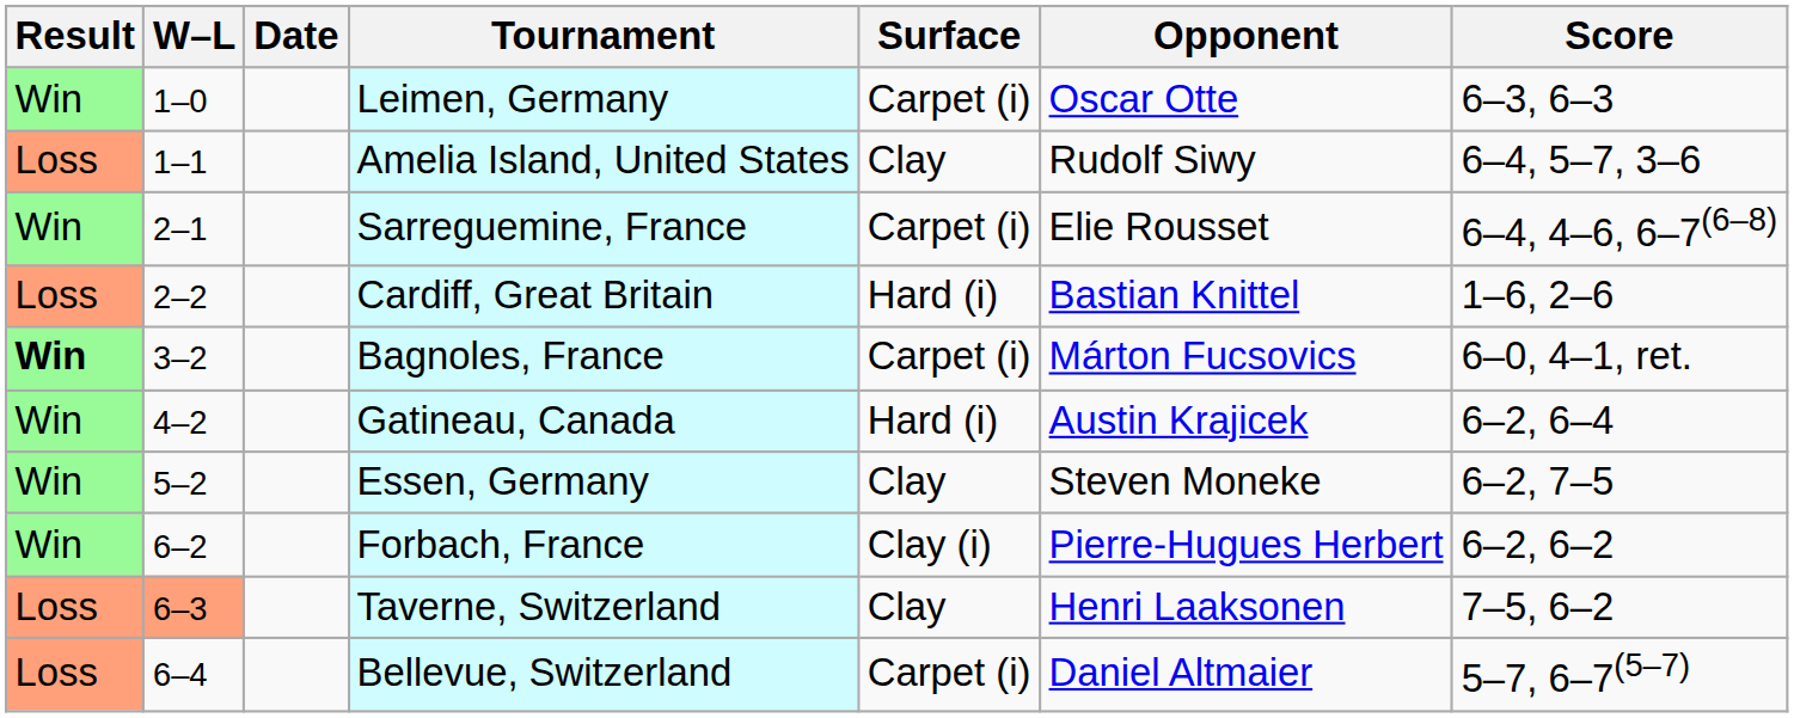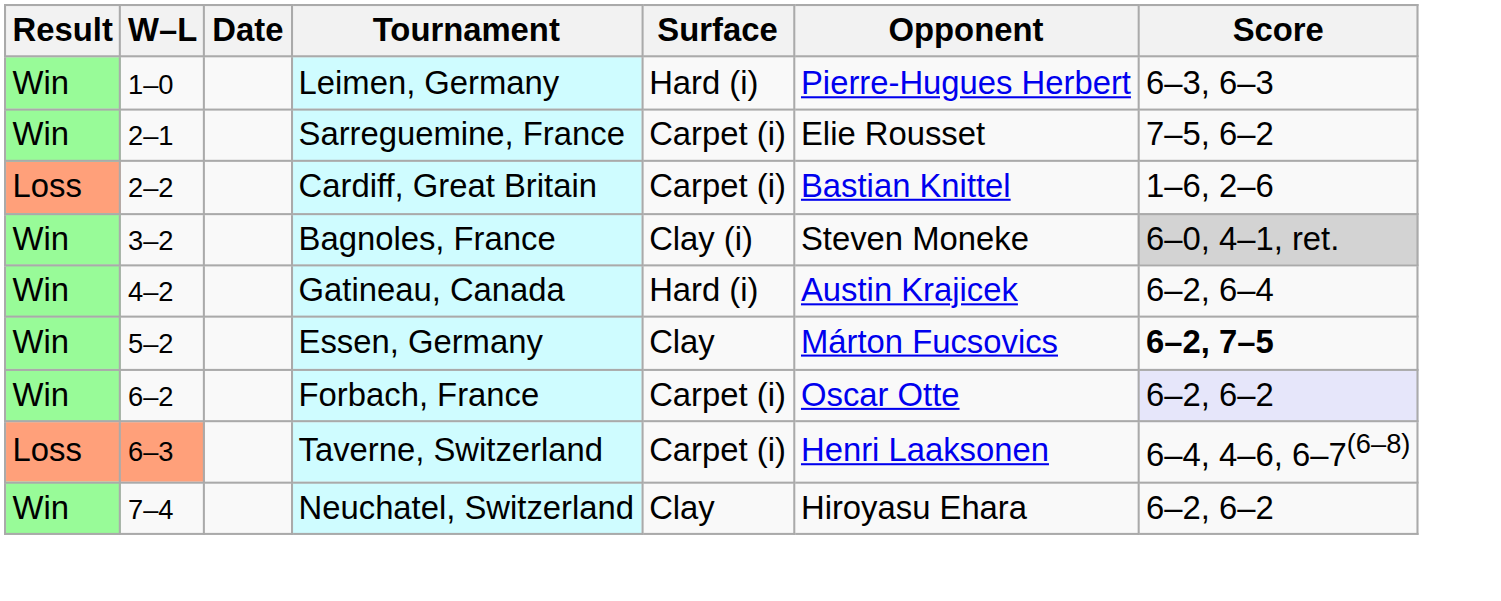Leimen, Germany | Surface: Carpet (i) -> Hard (i)
Leimen, Germany | Opponent: Oscar Otte -> Pierre-Hugues Herbert
- row: Loss | 1–1 | Amelia Island, United States | Clay | Rudolf Siwy | 6–4, 5–7, 3–6
Sarreguemine, France | Score: 6–4, 4–6, 6–7(6–8) -> 7–5, 6–2
Cardiff, Great Britain | Surface: Hard (i) -> Carpet (i)
Bagnoles, France | Result: bold -> normal
Bagnoles, France | Surface: Carpet (i) -> Clay (i)
Bagnoles, France | Opponent: Márton Fucsovics -> Steven Moneke
Bagnoles, France | Score: no background -> lightgrey background
Essen, Germany | Opponent: Steven Moneke -> Márton Fucsovics
Essen, Germany | Score: normal -> bold
Forbach, France | Surface: Clay (i) -> Carpet (i)
Forbach, France | Opponent: Pierre-Hugues Herbert -> Oscar Otte
Forbach, France | Score: no background -> lavender background
Taverne, Switzerland | Surface: Clay -> Carpet (i)
Taverne, Switzerland | Score: 7–5, 6–2 -> 6–4, 4–6, 6–7(6–8)
- row: Loss | 6–4 | Bellevue, Switzerland | Carpet (i) | Daniel Altmaier | 5–7, 6–7(5–7)
+ row: Win | 7–4 | Neuchatel, Switzerland | Clay | Hiroyasu Ehara | 6–2, 6–2
